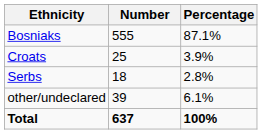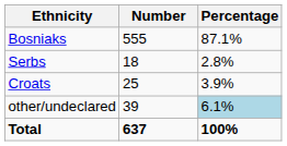rows swapped: Croats <-> Serbs
other/undeclared | Percentage: no background -> lightblue background
